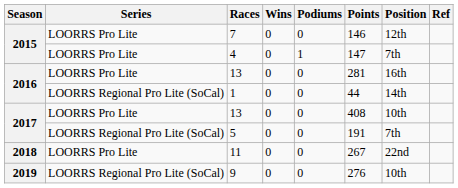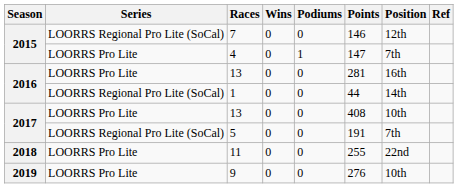7 | Series: LOORRS Pro Lite -> LOORRS Regional Pro Lite (SoCal)
11 | Points: 267 -> 255
9 | Series: LOORRS Regional Pro Lite (SoCal) -> LOORRS Pro Lite
